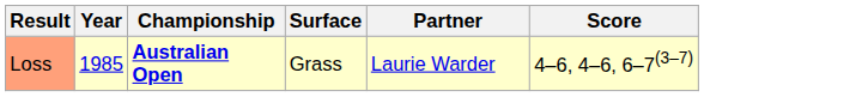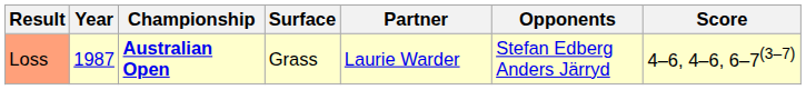+ column: Opponents | Stefan Edberg Anders Järryd
Loss | Year: 1985 -> 1987
